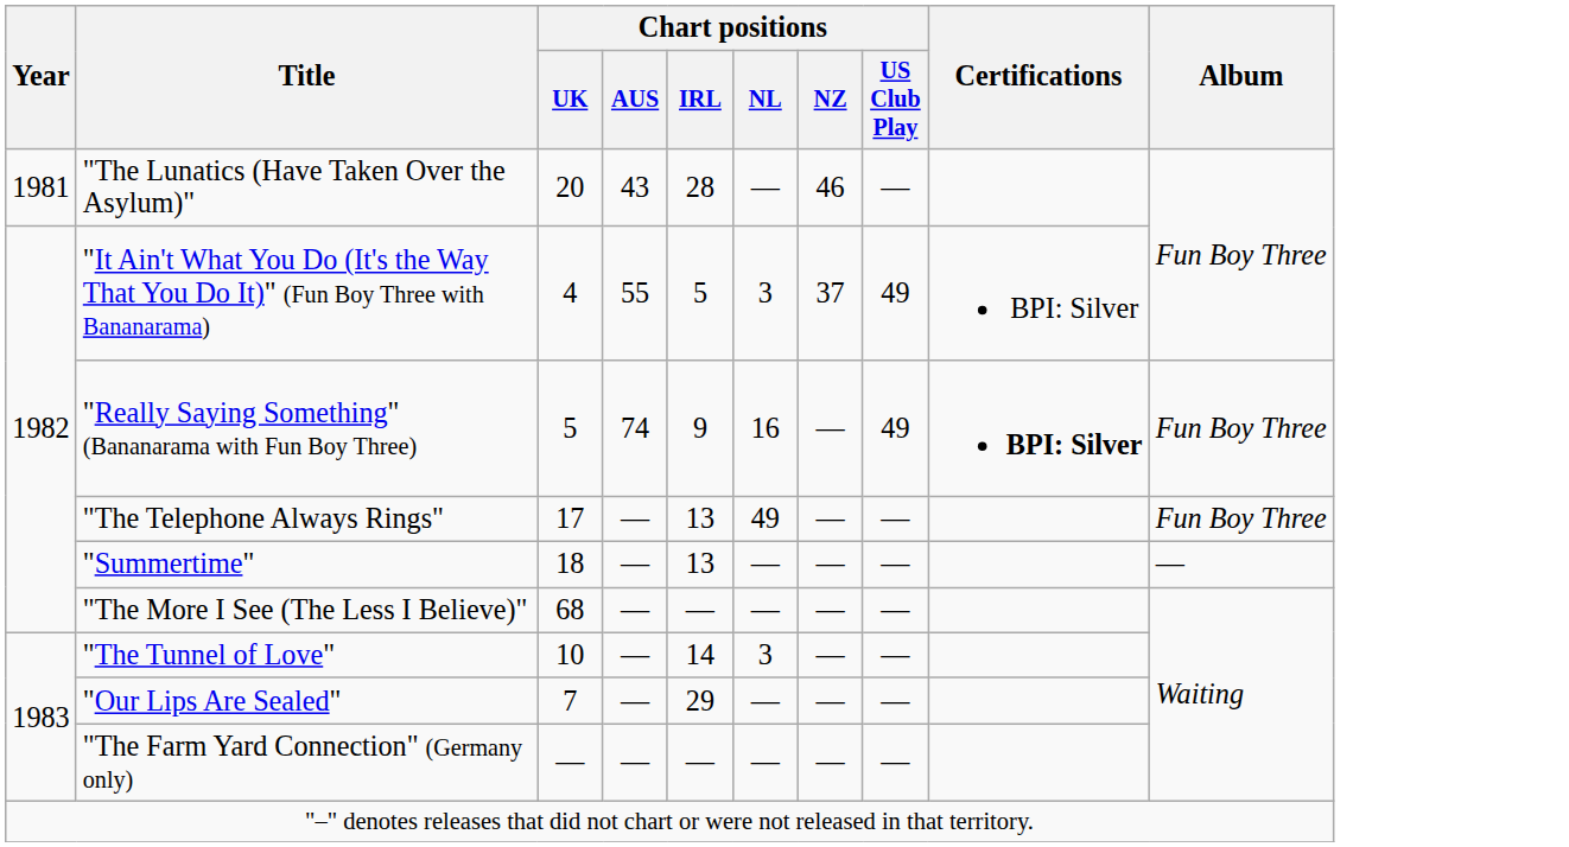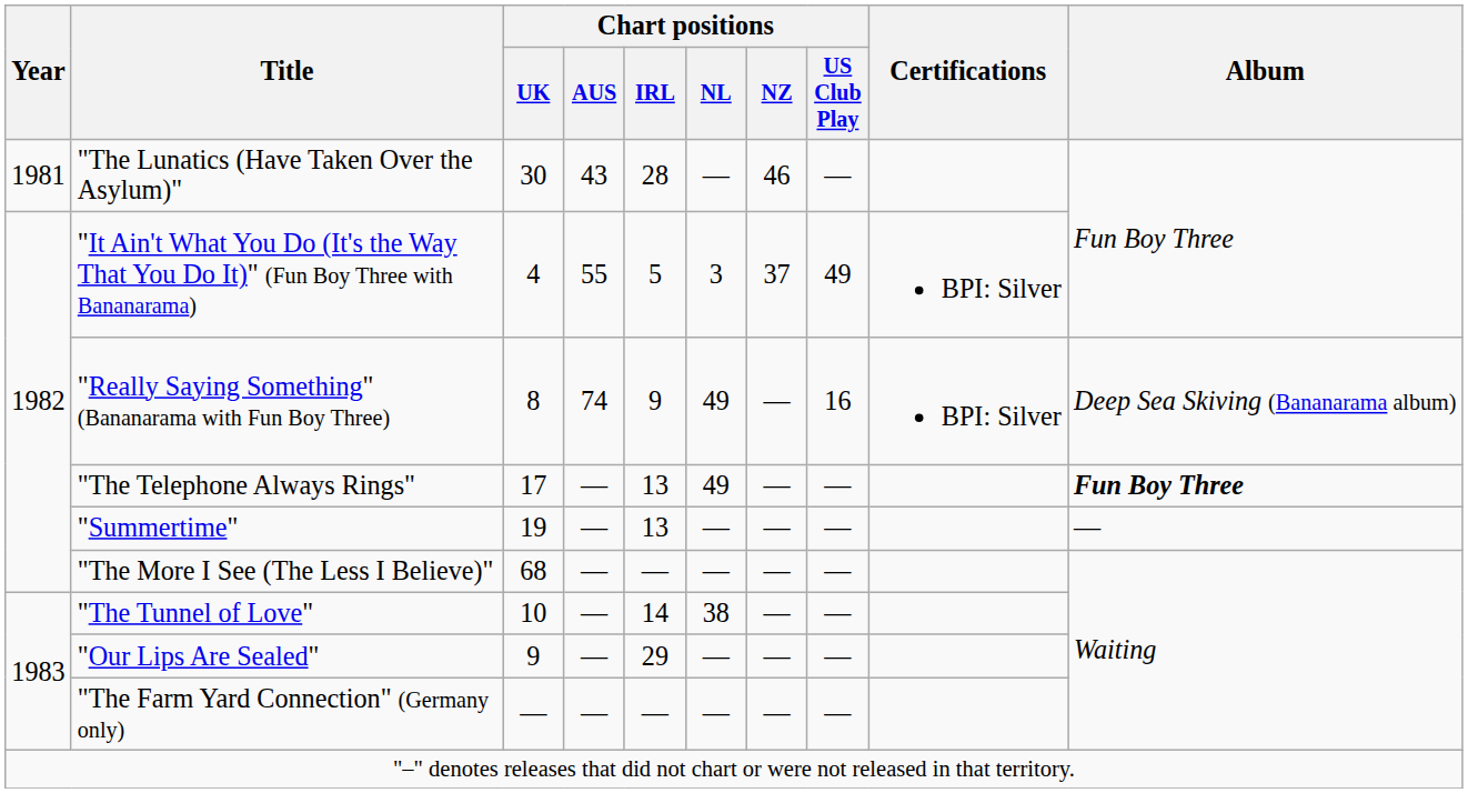"The Lunatics (Have Taken Over the Asylum)" | Chart positions / UK: 20 -> 30
"Really Saying Something" (Bananarama with Fun Boy Three) | Chart positions / UK: 5 -> 8
"Really Saying Something" (Bananarama with Fun Boy Three) | Chart positions / NL: 16 -> 49
"Really Saying Something" (Bananarama with Fun Boy Three) | Chart positions / US Club Play: 49 -> 16
"Really Saying Something" (Bananarama with Fun Boy Three) | Certifications: bold -> normal
"Really Saying Something" (Bananarama with Fun Boy Three) | Album: Fun Boy Three -> Deep Sea Skiving (Bananarama album)
"The Telephone Always Rings" | Album: normal -> bold
"Summertime" | Chart positions / UK: 18 -> 19
"The Tunnel of Love" | Chart positions / NL: 3 -> 38
"Our Lips Are Sealed" | Chart positions / UK: 7 -> 9
